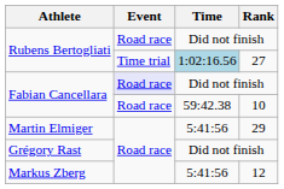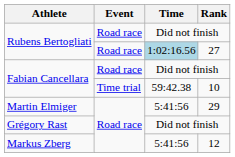Rubens Bertogliati / 27 | Event: Time trial -> Road race
Fabian Cancellara / Did not finish | Event: lavender background -> no background
Fabian Cancellara / 10 | Event: Road race -> Time trial
